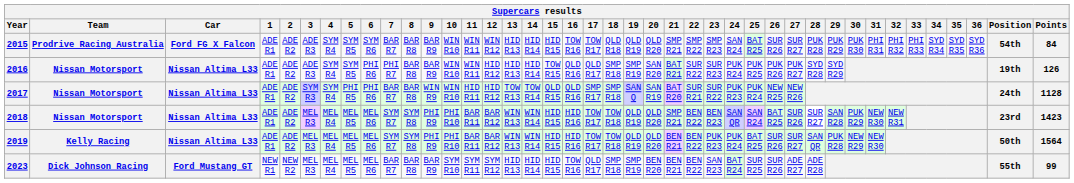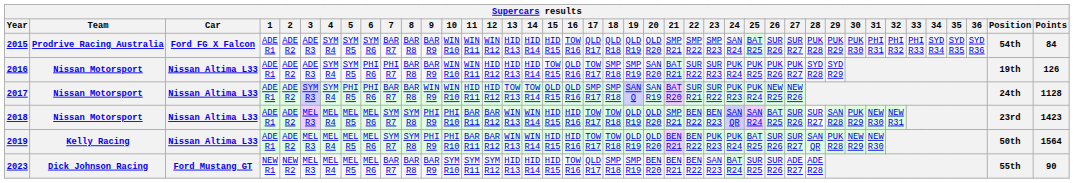2015 | 17: TOW R17 -> QLD R17
2016 | 17: QLD R17 -> TOW R17
2023 | Points: 99 -> 90
